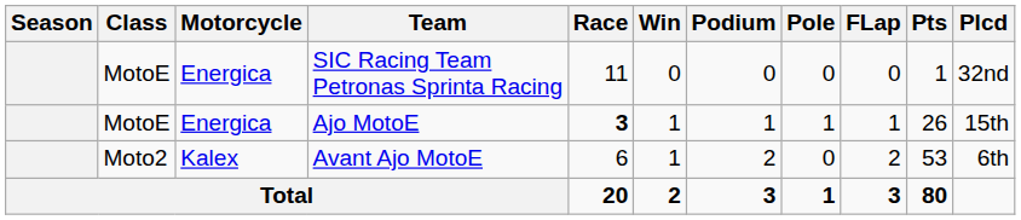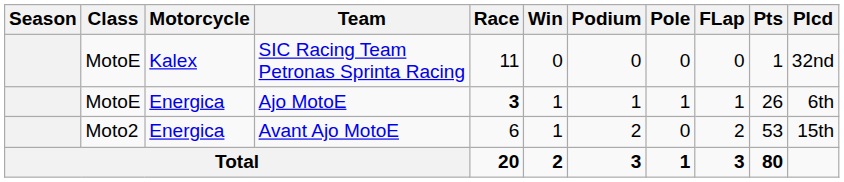SIC Racing Team Petronas Sprinta Racing | Motorcycle: Energica -> Kalex
Ajo MotoE | Plcd: 15th -> 6th
Avant Ajo MotoE | Motorcycle: Kalex -> Energica
Avant Ajo MotoE | Plcd: 6th -> 15th
